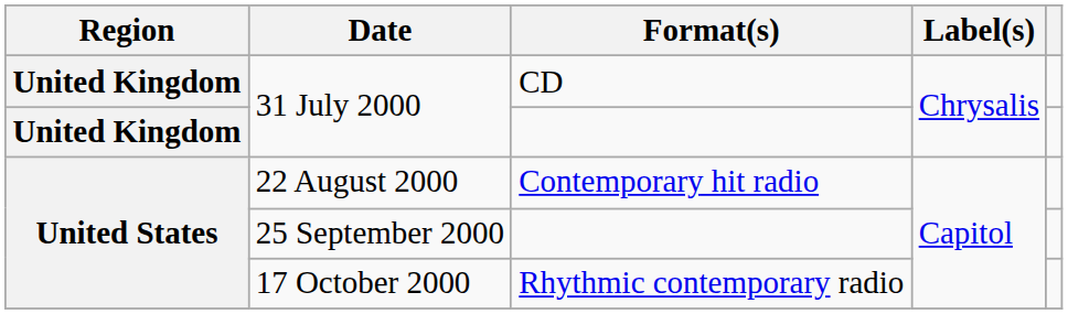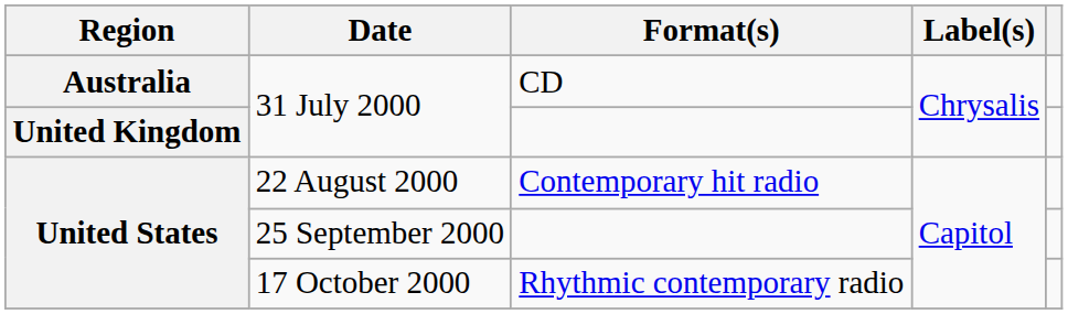31 July 2000 / CD | Region: United Kingdom -> Australia
